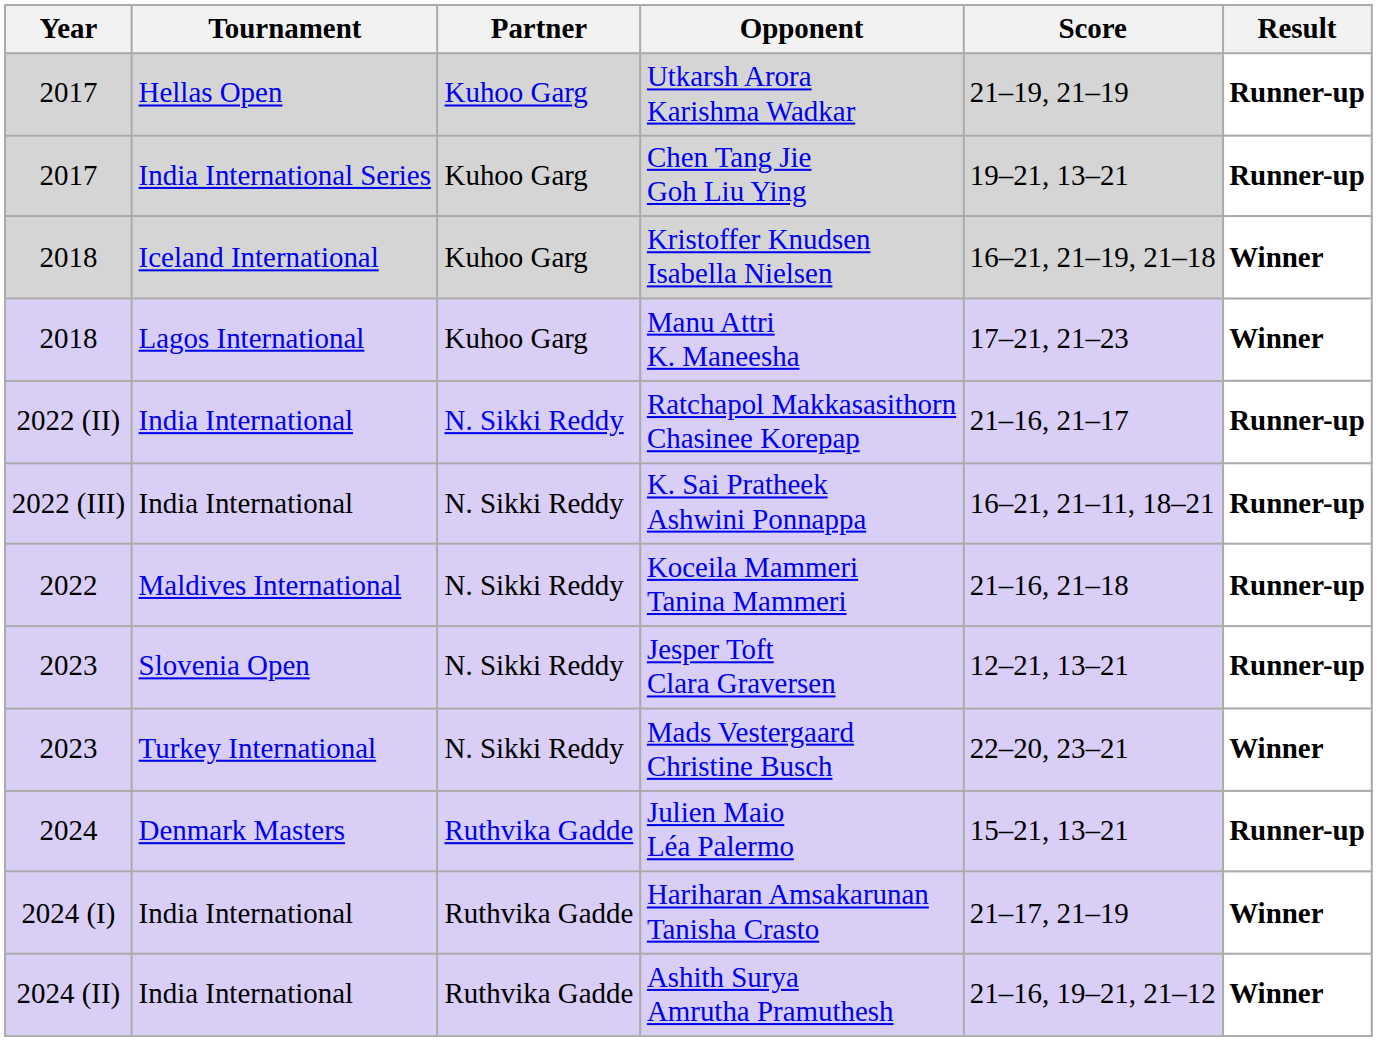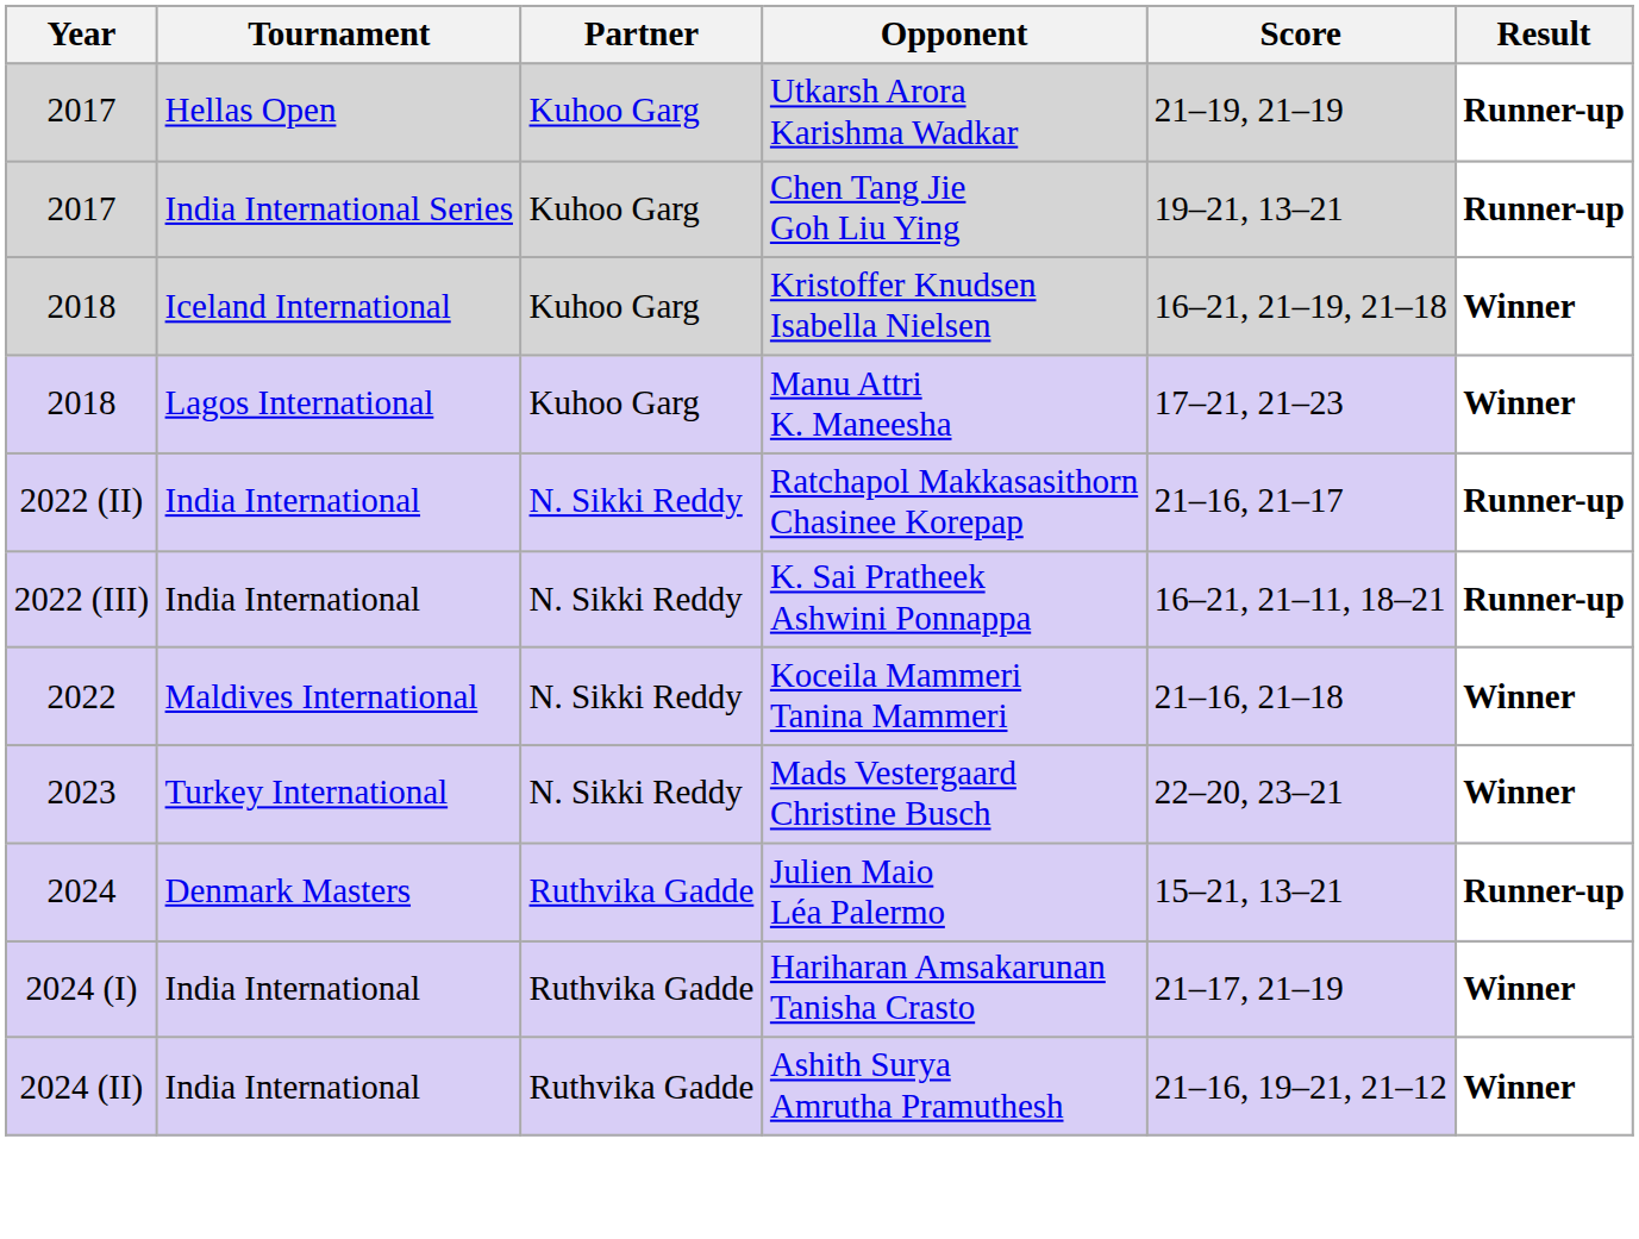Koceila Mammeri Tanina Mammeri | Result: Runner-up -> Winner
- row: 2023 | Slovenia Open | N. Sikki Reddy | Jesper Toft Clara Graversen | 12–21, 13–21 | Runner-up
